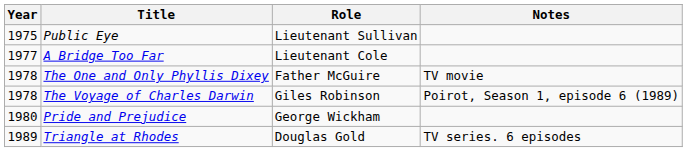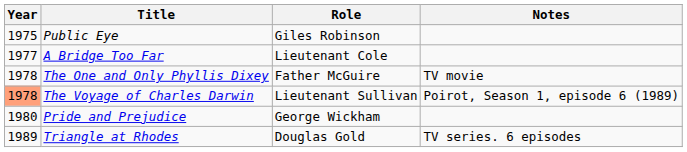Public Eye | Role: Lieutenant Sullivan -> Giles Robinson
The Voyage of Charles Darwin | Year: no background -> lightsalmon background
The Voyage of Charles Darwin | Role: Giles Robinson -> Lieutenant Sullivan
